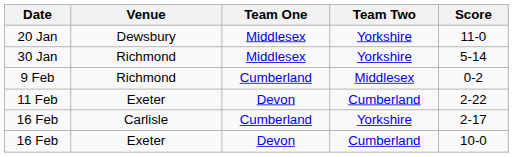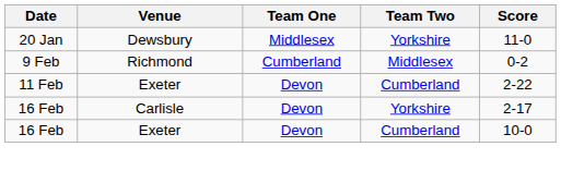- row: 30 Jan | Richmond | Middlesex | Yorkshire | 5-14
16 Feb / Carlisle | Team One: Cumberland -> Devon
